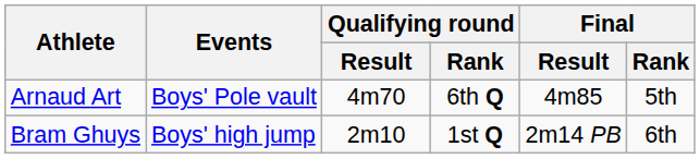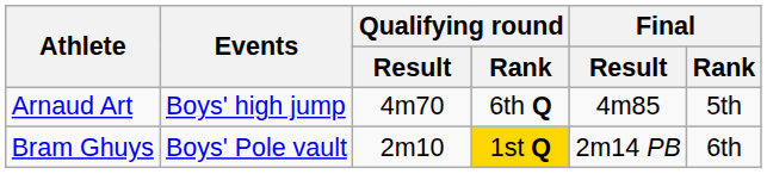Arnaud Art | Events: Boys' Pole vault -> Boys' high jump
Bram Ghuys | Events: Boys' high jump -> Boys' Pole vault
Bram Ghuys | Qualifying round / Rank: no background -> gold background
